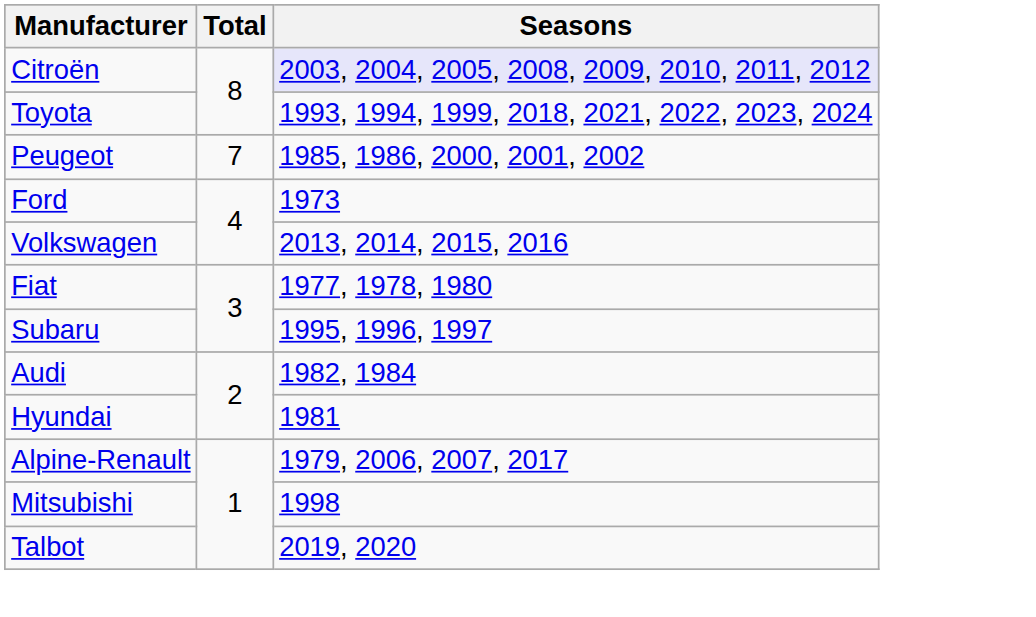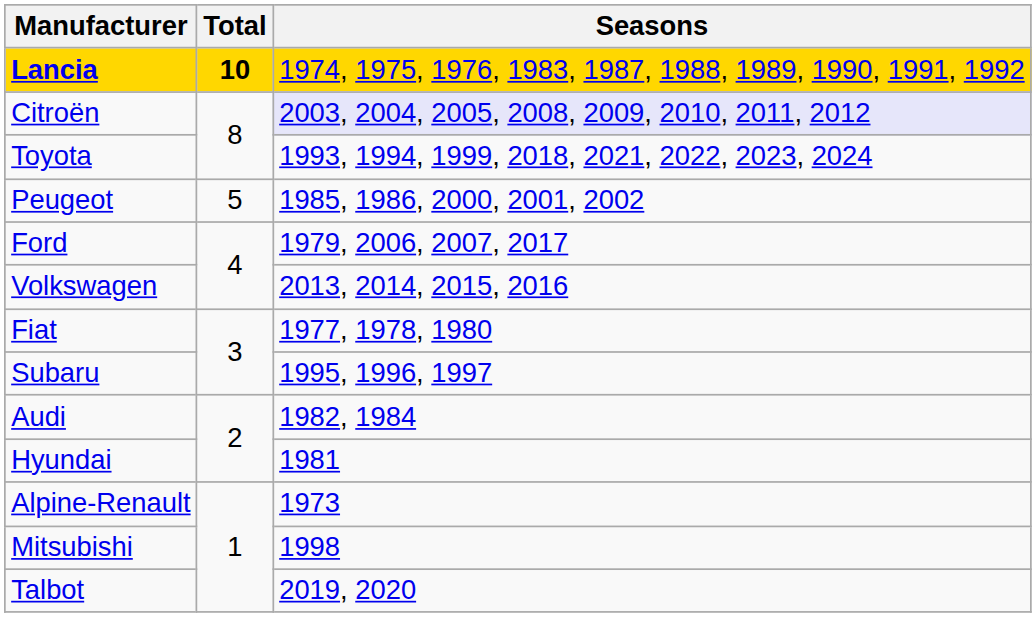+ row: Lancia | 10 | 1974, 1975, 1976, 1983, 1987, 1988, 1989, 1990, 1991, 1992
Peugeot | Total: 7 -> 5
Ford | Seasons: 1973 -> 1979, 2006, 2007, 2017
Alpine-Renault | Seasons: 1979, 2006, 2007, 2017 -> 1973
